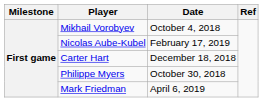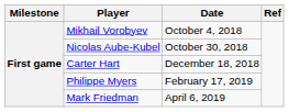Nicolas Aube-Kubel | Date: February 17, 2019 -> October 30, 2018
Philippe Myers | Date: October 30, 2018 -> February 17, 2019
